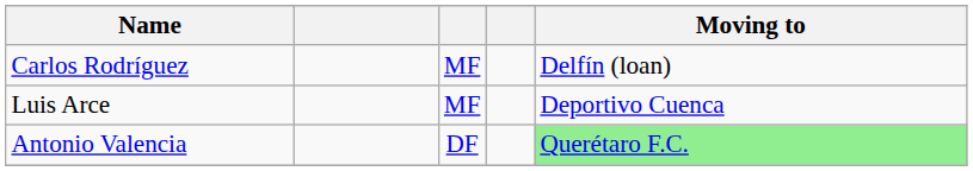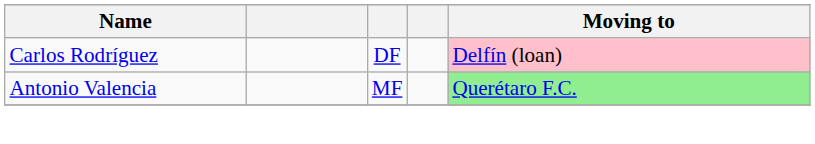Carlos Rodríguez | column 3: MF -> DF
Carlos Rodríguez | Moving to: no background -> pink background
- row: Luis Arce | MF | Deportivo Cuenca
Antonio Valencia | column 3: DF -> MF
